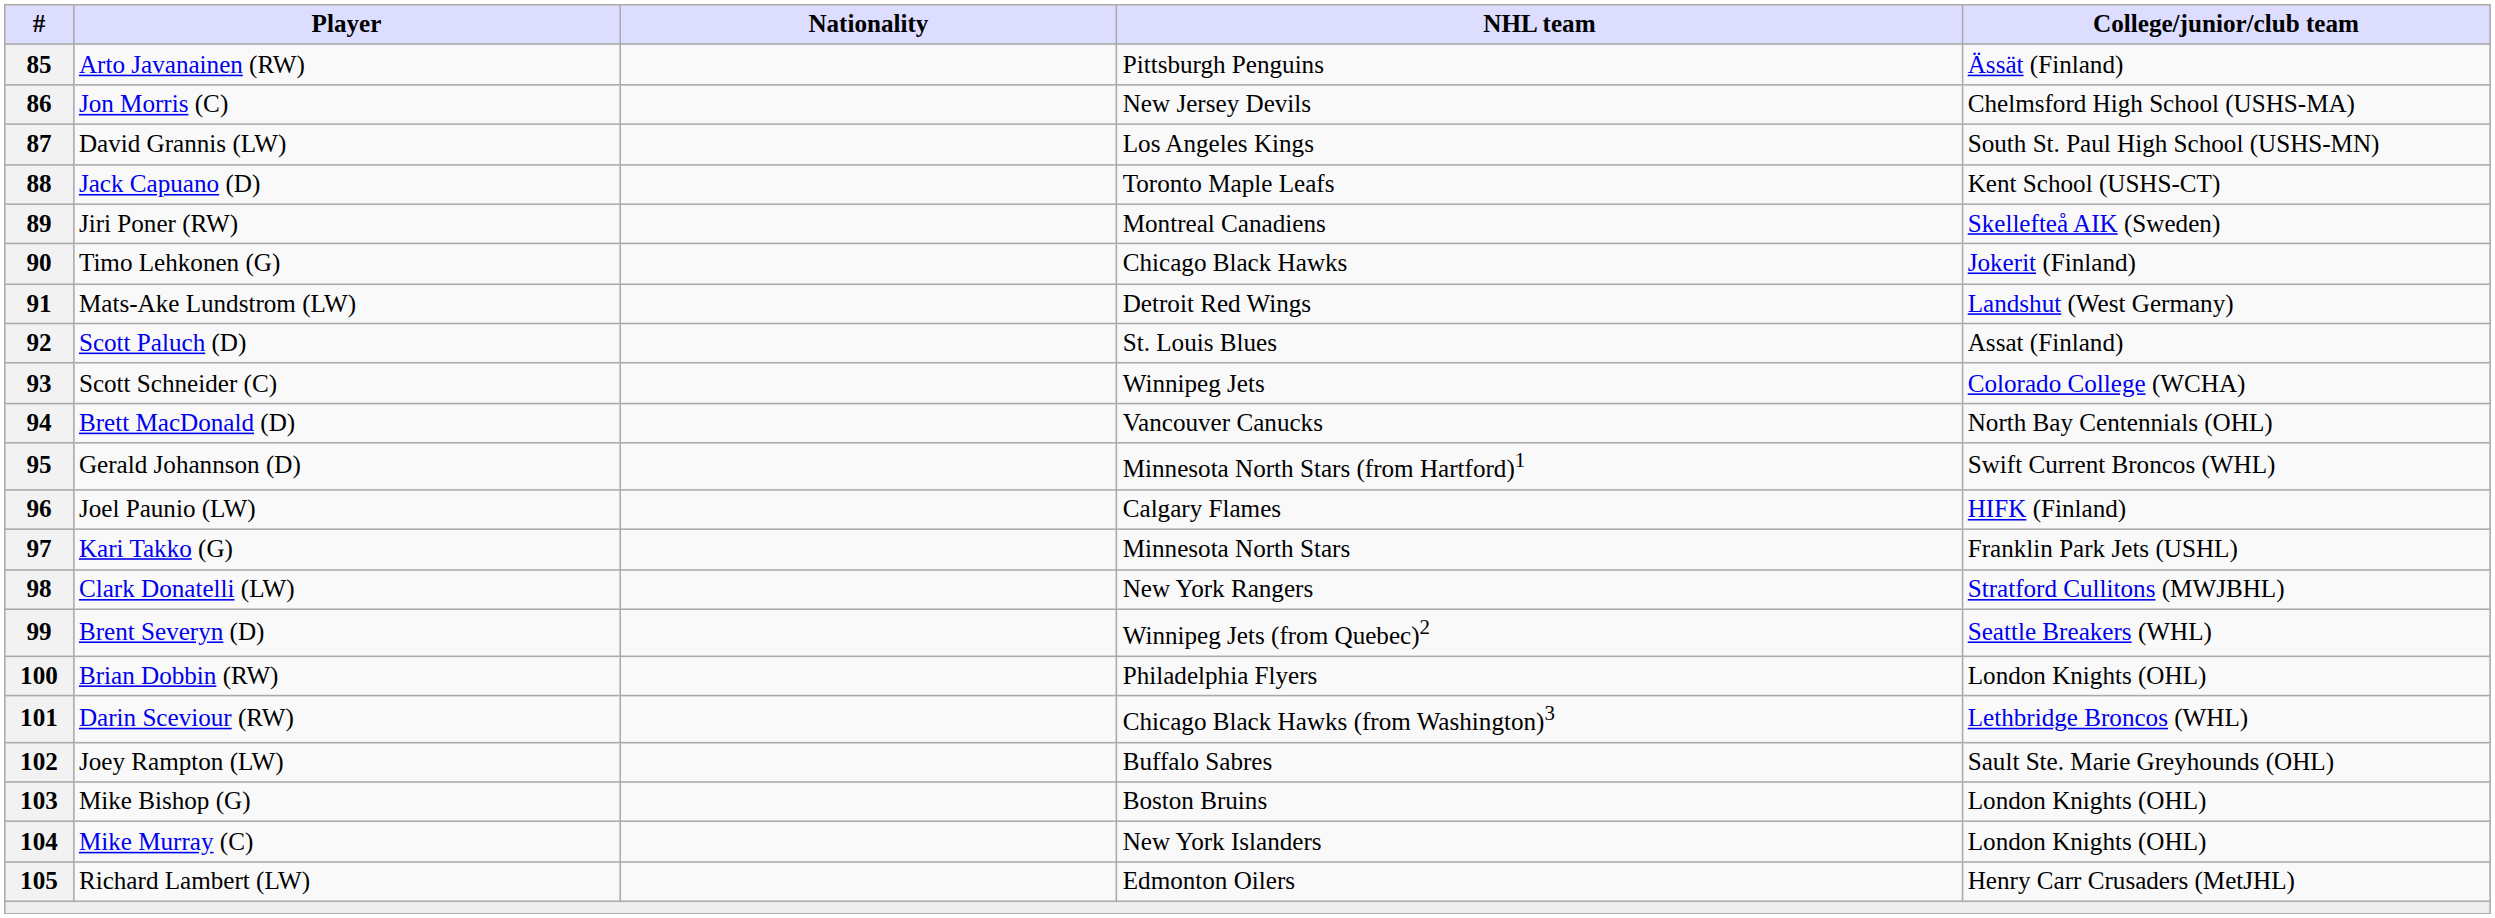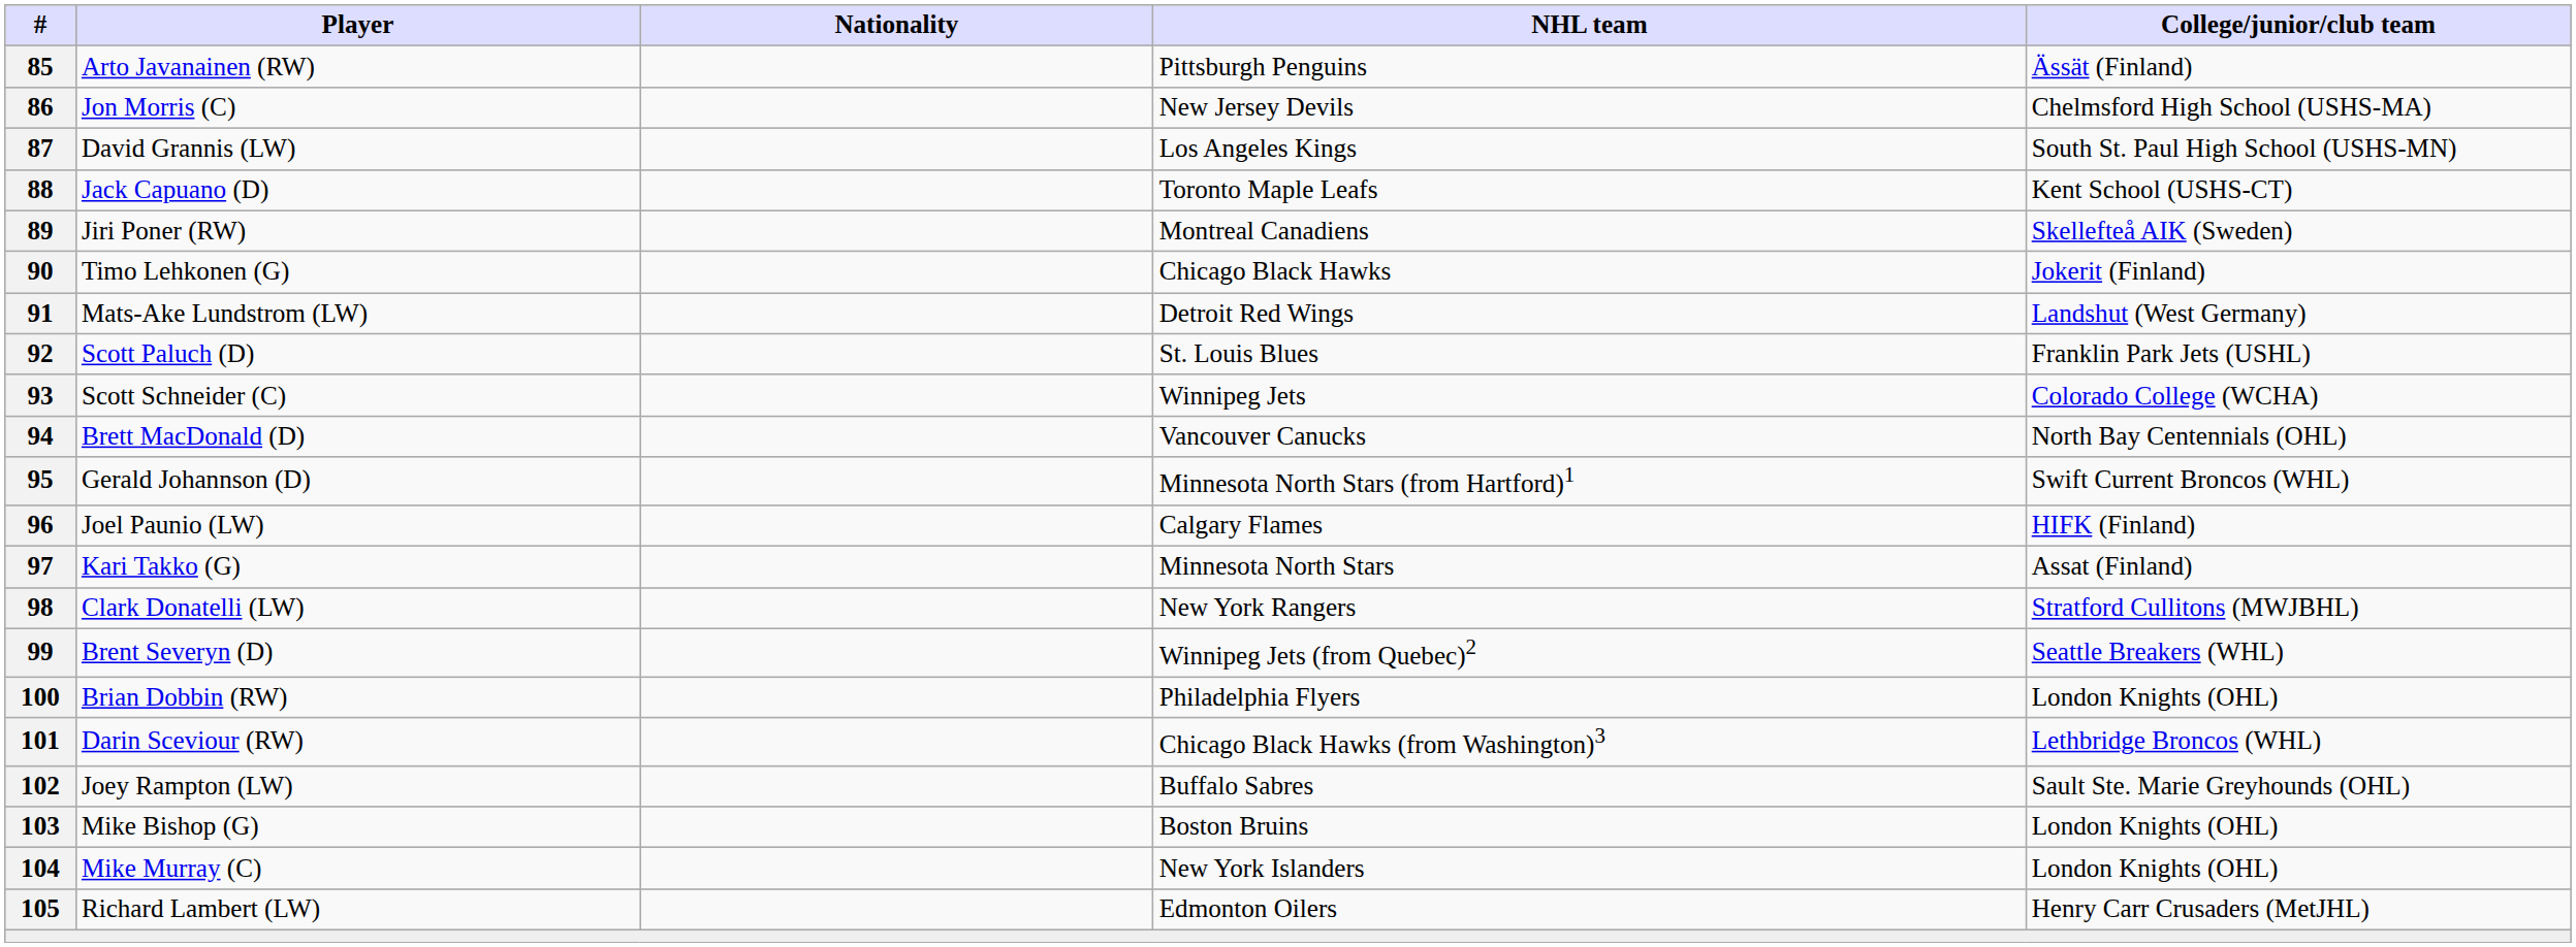92 | College/junior/club team: Assat (Finland) -> Franklin Park Jets (USHL)
97 | College/junior/club team: Franklin Park Jets (USHL) -> Assat (Finland)
